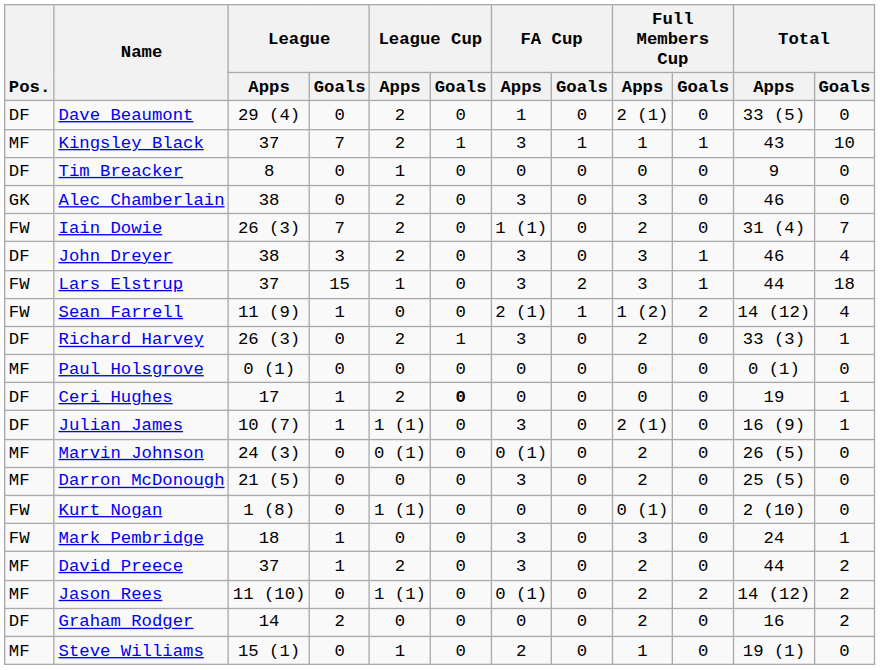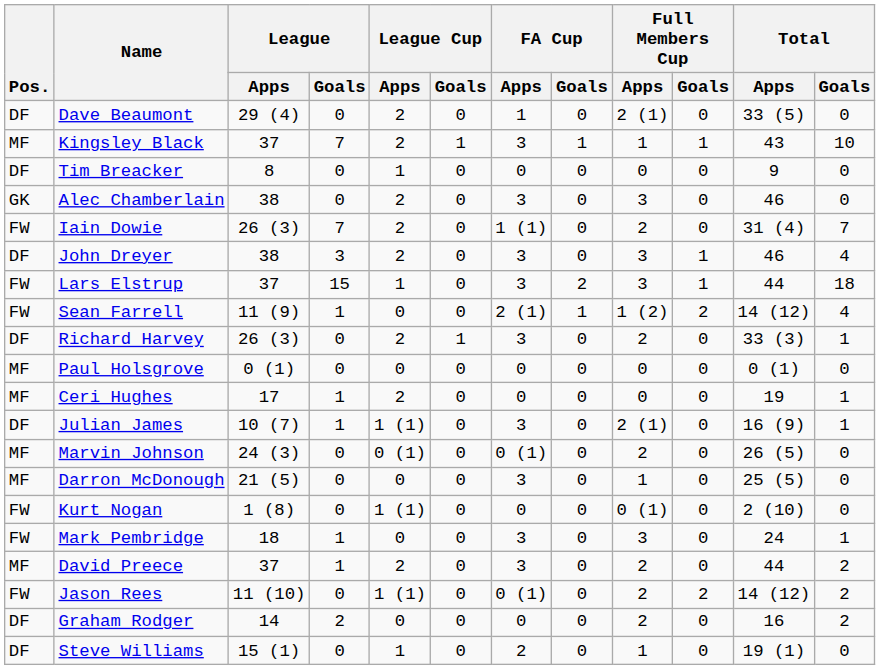Ceri Hughes | Pos.: DF -> MF
Ceri Hughes | League Cup / Goals: bold -> normal
Darron McDonough | Full Members Cup / Apps: 2 -> 1
Jason Rees | Pos.: MF -> FW
Steve Williams | Pos.: MF -> DF
